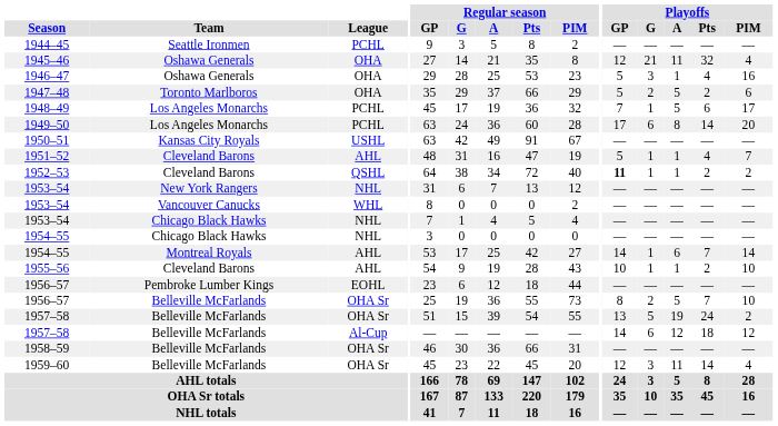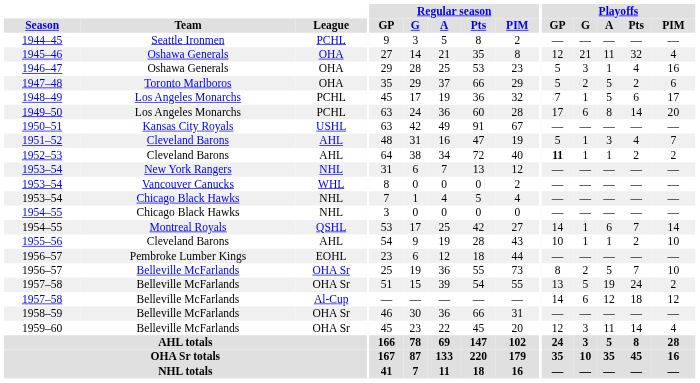1951–52 | Playoffs / A: 1 -> 3
1952–53 | League: QSHL -> AHL
1954–55 / Montreal Royals | League: AHL -> QSHL
